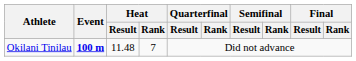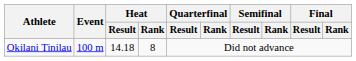Okilani Tinilau | Event: bold -> normal
Okilani Tinilau | Heat / Result: 11.48 -> 14.18
Okilani Tinilau | Heat / Rank: 7 -> 8
